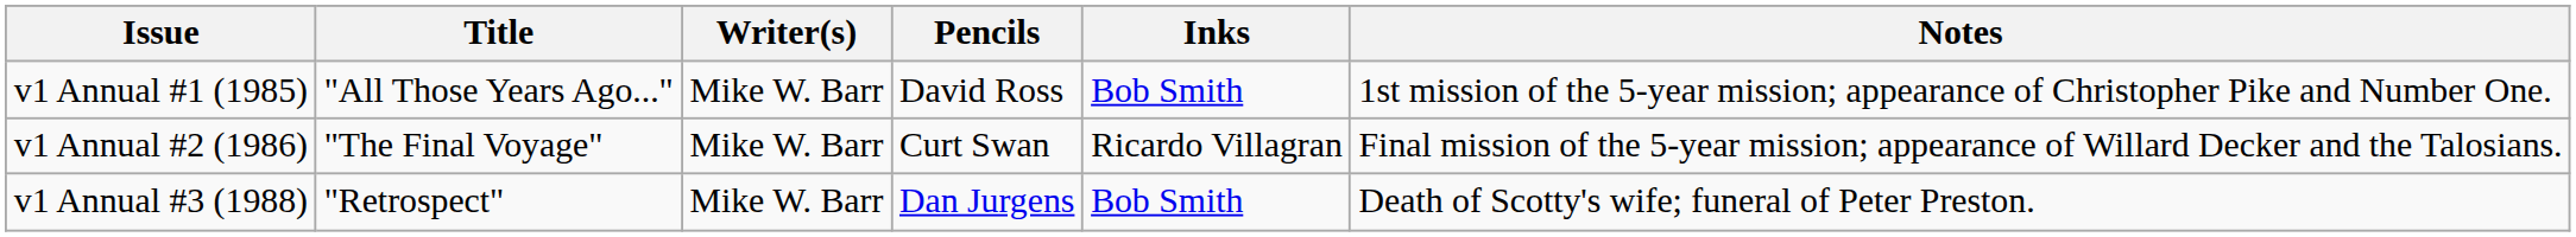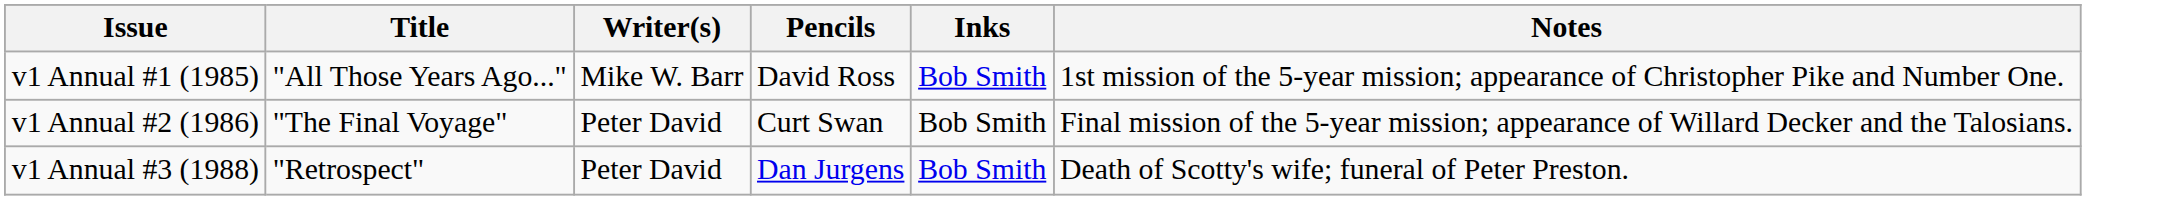v1 Annual #2 (1986) | Writer(s): Mike W. Barr -> Peter David
v1 Annual #2 (1986) | Inks: Ricardo Villagran -> Bob Smith
v1 Annual #3 (1988) | Writer(s): Mike W. Barr -> Peter David
